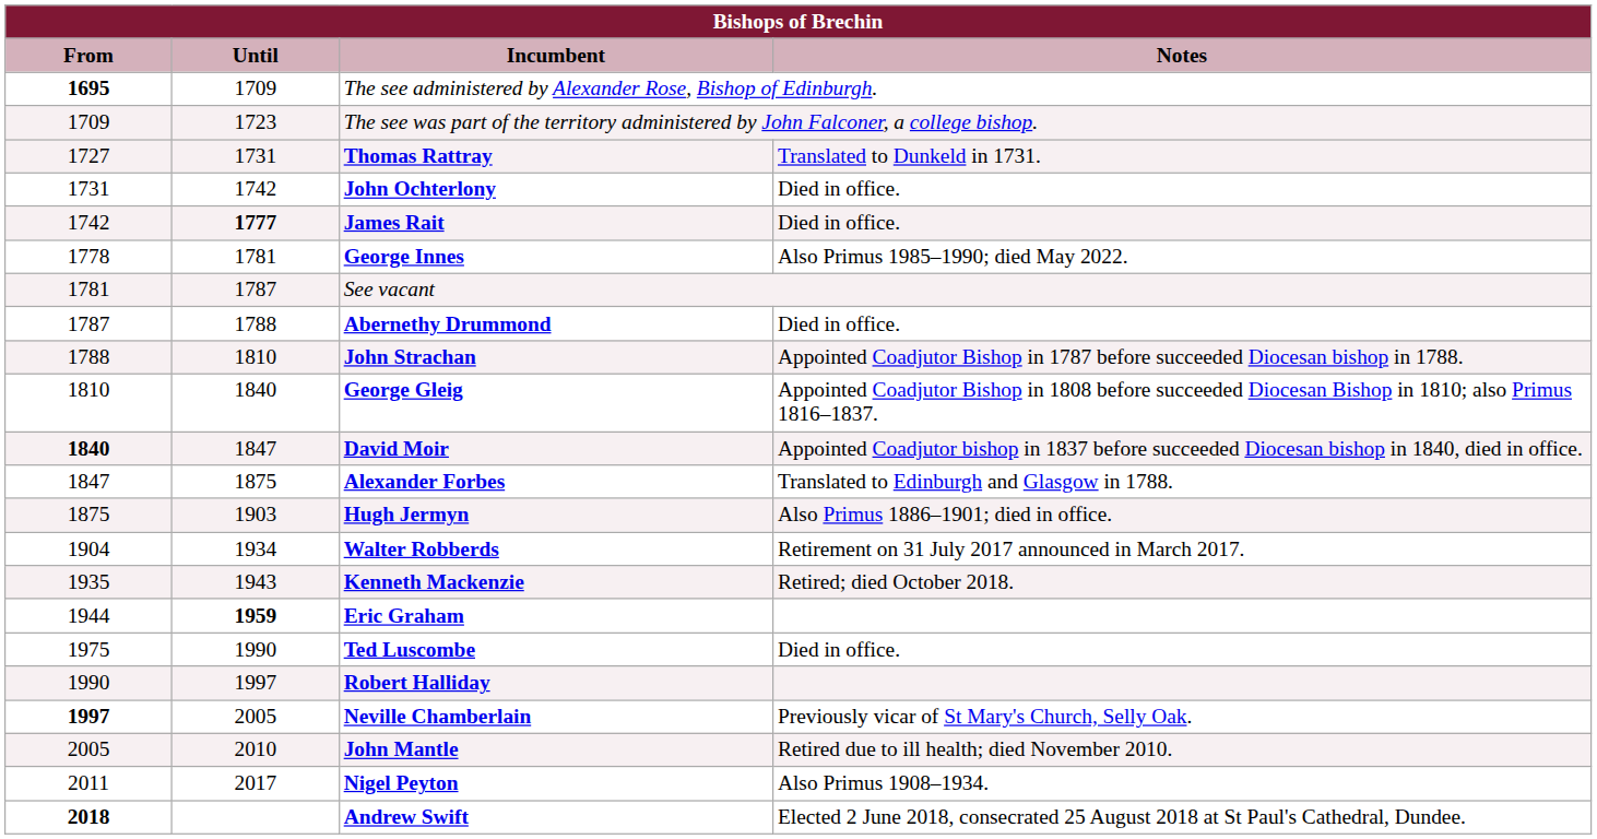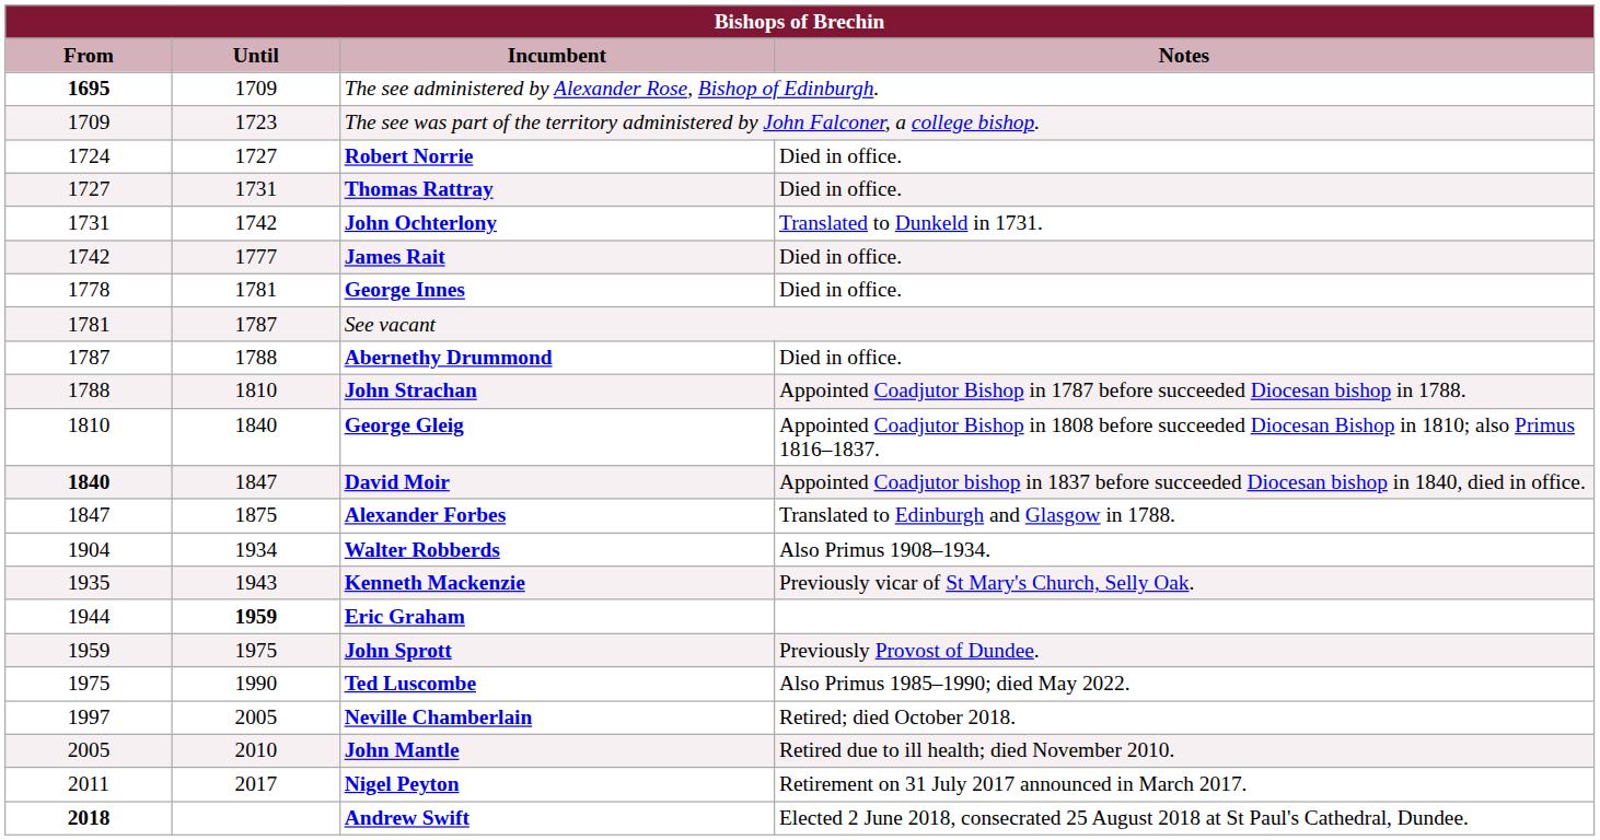+ row: 1724 | 1727 | Robert Norrie | Died in office.
Thomas Rattray | Notes: Translated to Dunkeld in 1731. -> Died in office.
John Ochterlony | Notes: Died in office. -> Translated to Dunkeld in 1731.
James Rait | Until: bold -> normal
George Innes | Notes: Also Primus 1985–1990; died May 2022. -> Died in office.
- row: 1875 | 1903 | Hugh Jermyn | Also Primus 1886–1901; died in office.
Walter Robberds | Notes: Retirement on 31 July 2017 announced in March 2017. -> Also Primus 1908–1934.
Kenneth Mackenzie | Notes: Retired; died October 2018. -> Previously vicar of St Mary's Church, Selly Oak.
+ row: 1959 | 1975 | John Sprott | Previously Provost of Dundee.
Ted Luscombe | Notes: Died in office. -> Also Primus 1985–1990; died May 2022.
- row: 1990 | 1997 | Robert Halliday
Neville Chamberlain | From: bold -> normal
Neville Chamberlain | Notes: Previously vicar of St Mary's Church, Selly Oak. -> Retired; died October 2018.
Nigel Peyton | Notes: Also Primus 1908–1934. -> Retirement on 31 July 2017 announced in March 2017.
